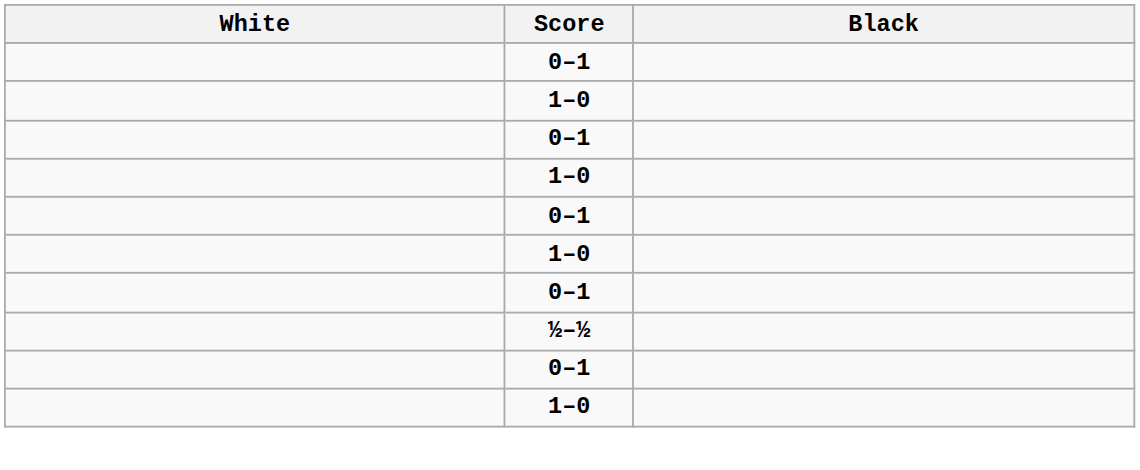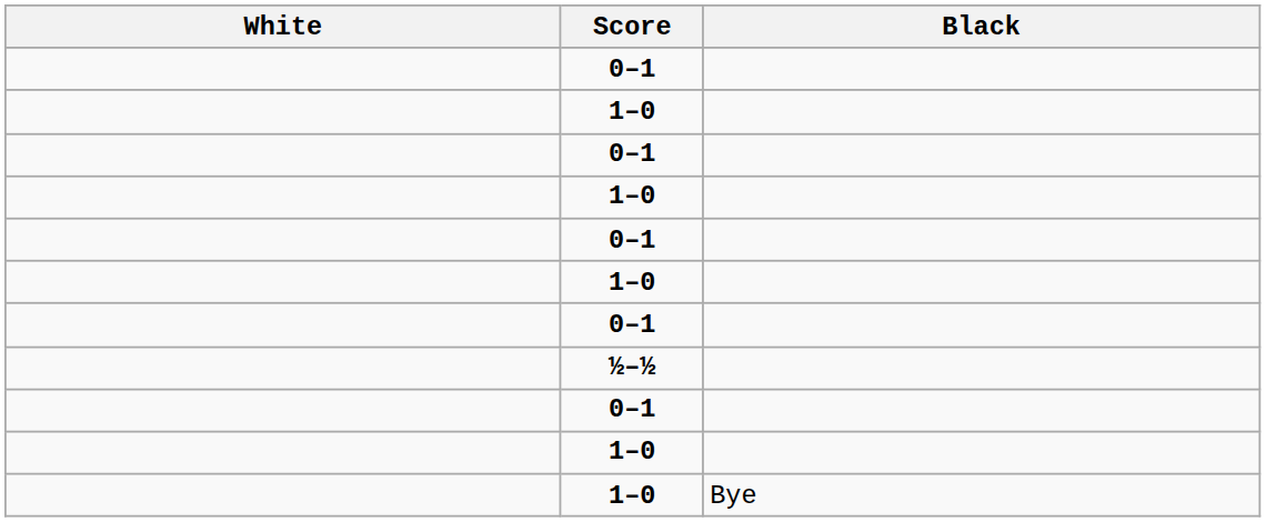+ row: 1–0 | Bye
